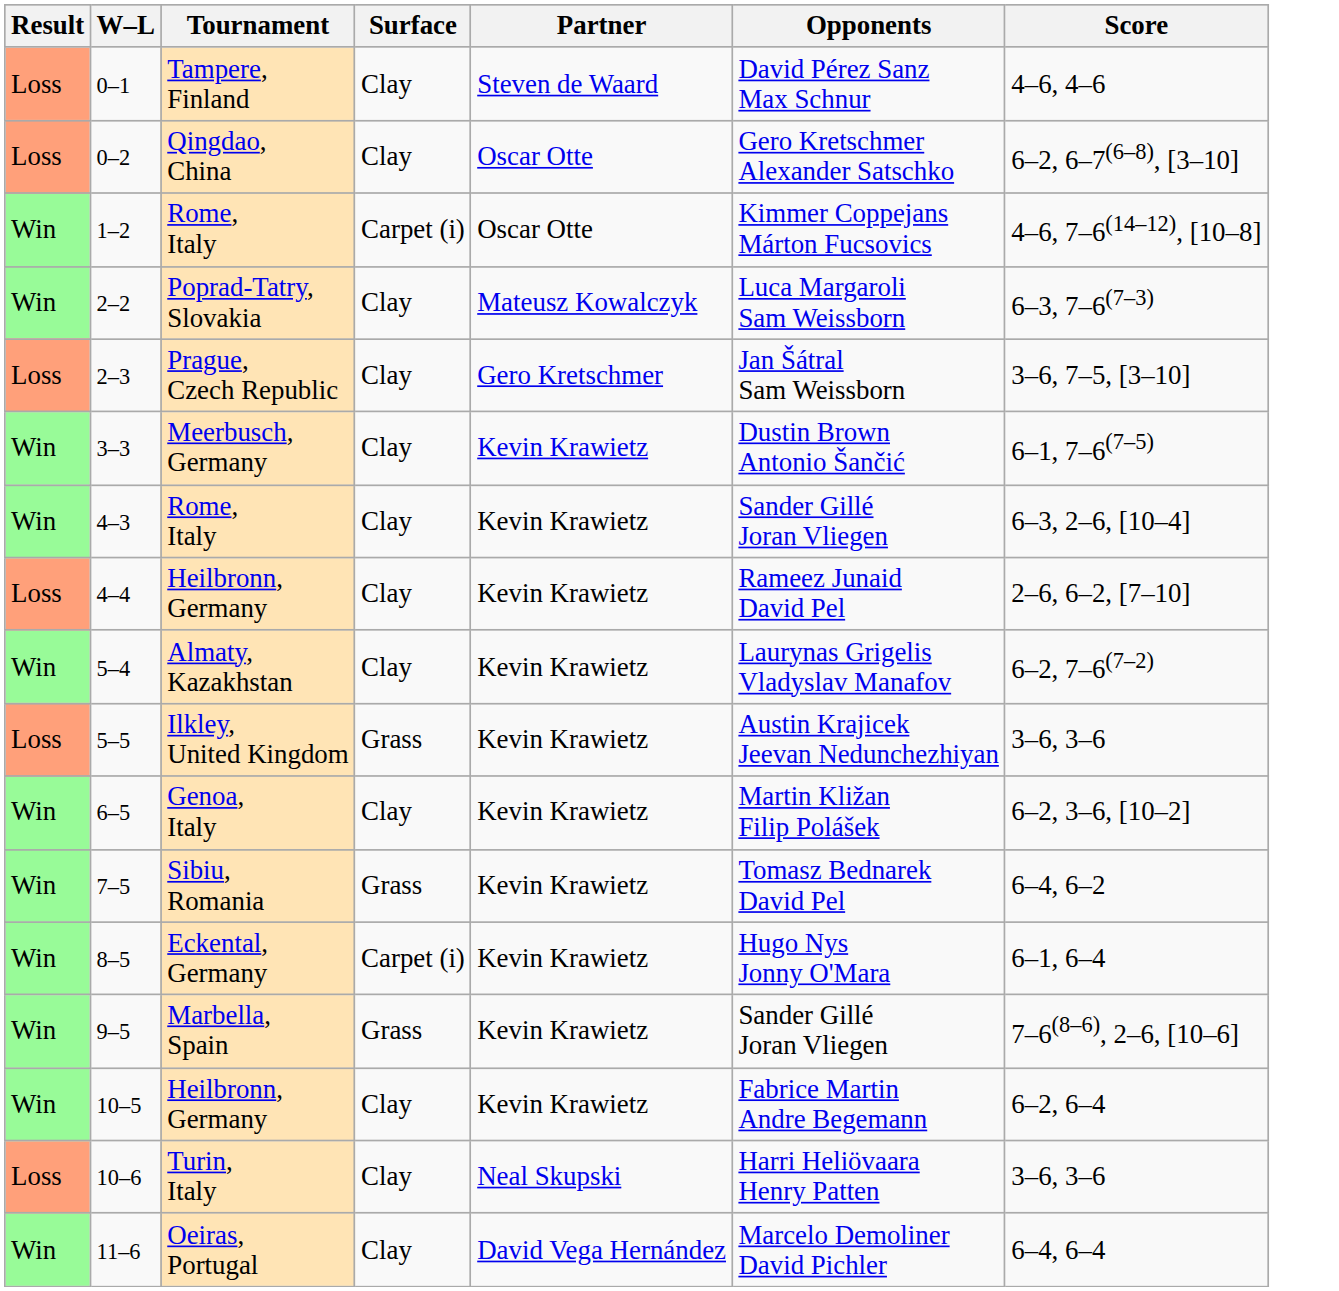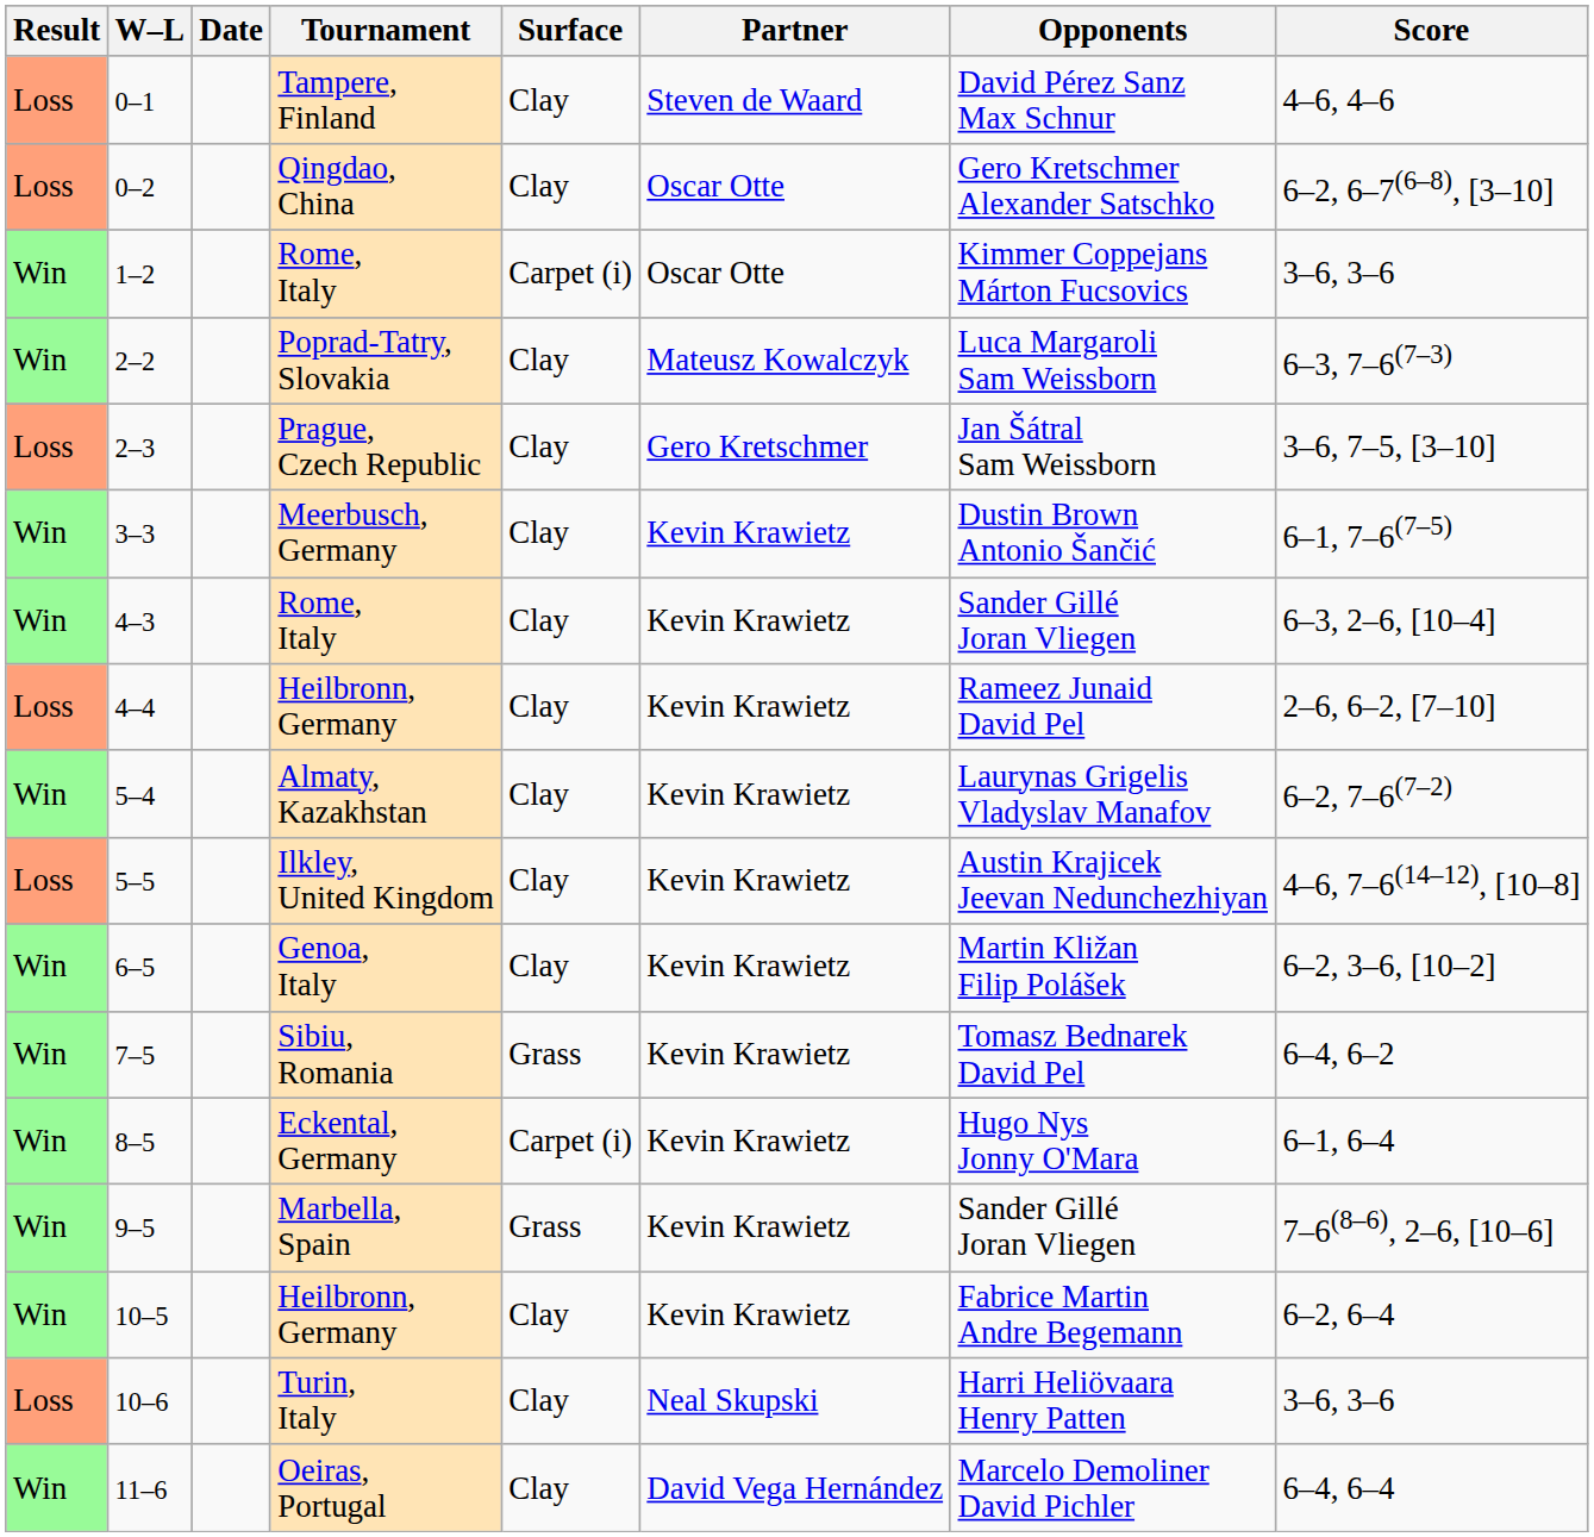+ column: Date
1–2 | Score: 4–6, 7–6(14–12), [10–8] -> 3–6, 3–6
5–5 | Surface: Grass -> Clay
5–5 | Score: 3–6, 3–6 -> 4–6, 7–6(14–12), [10–8]
